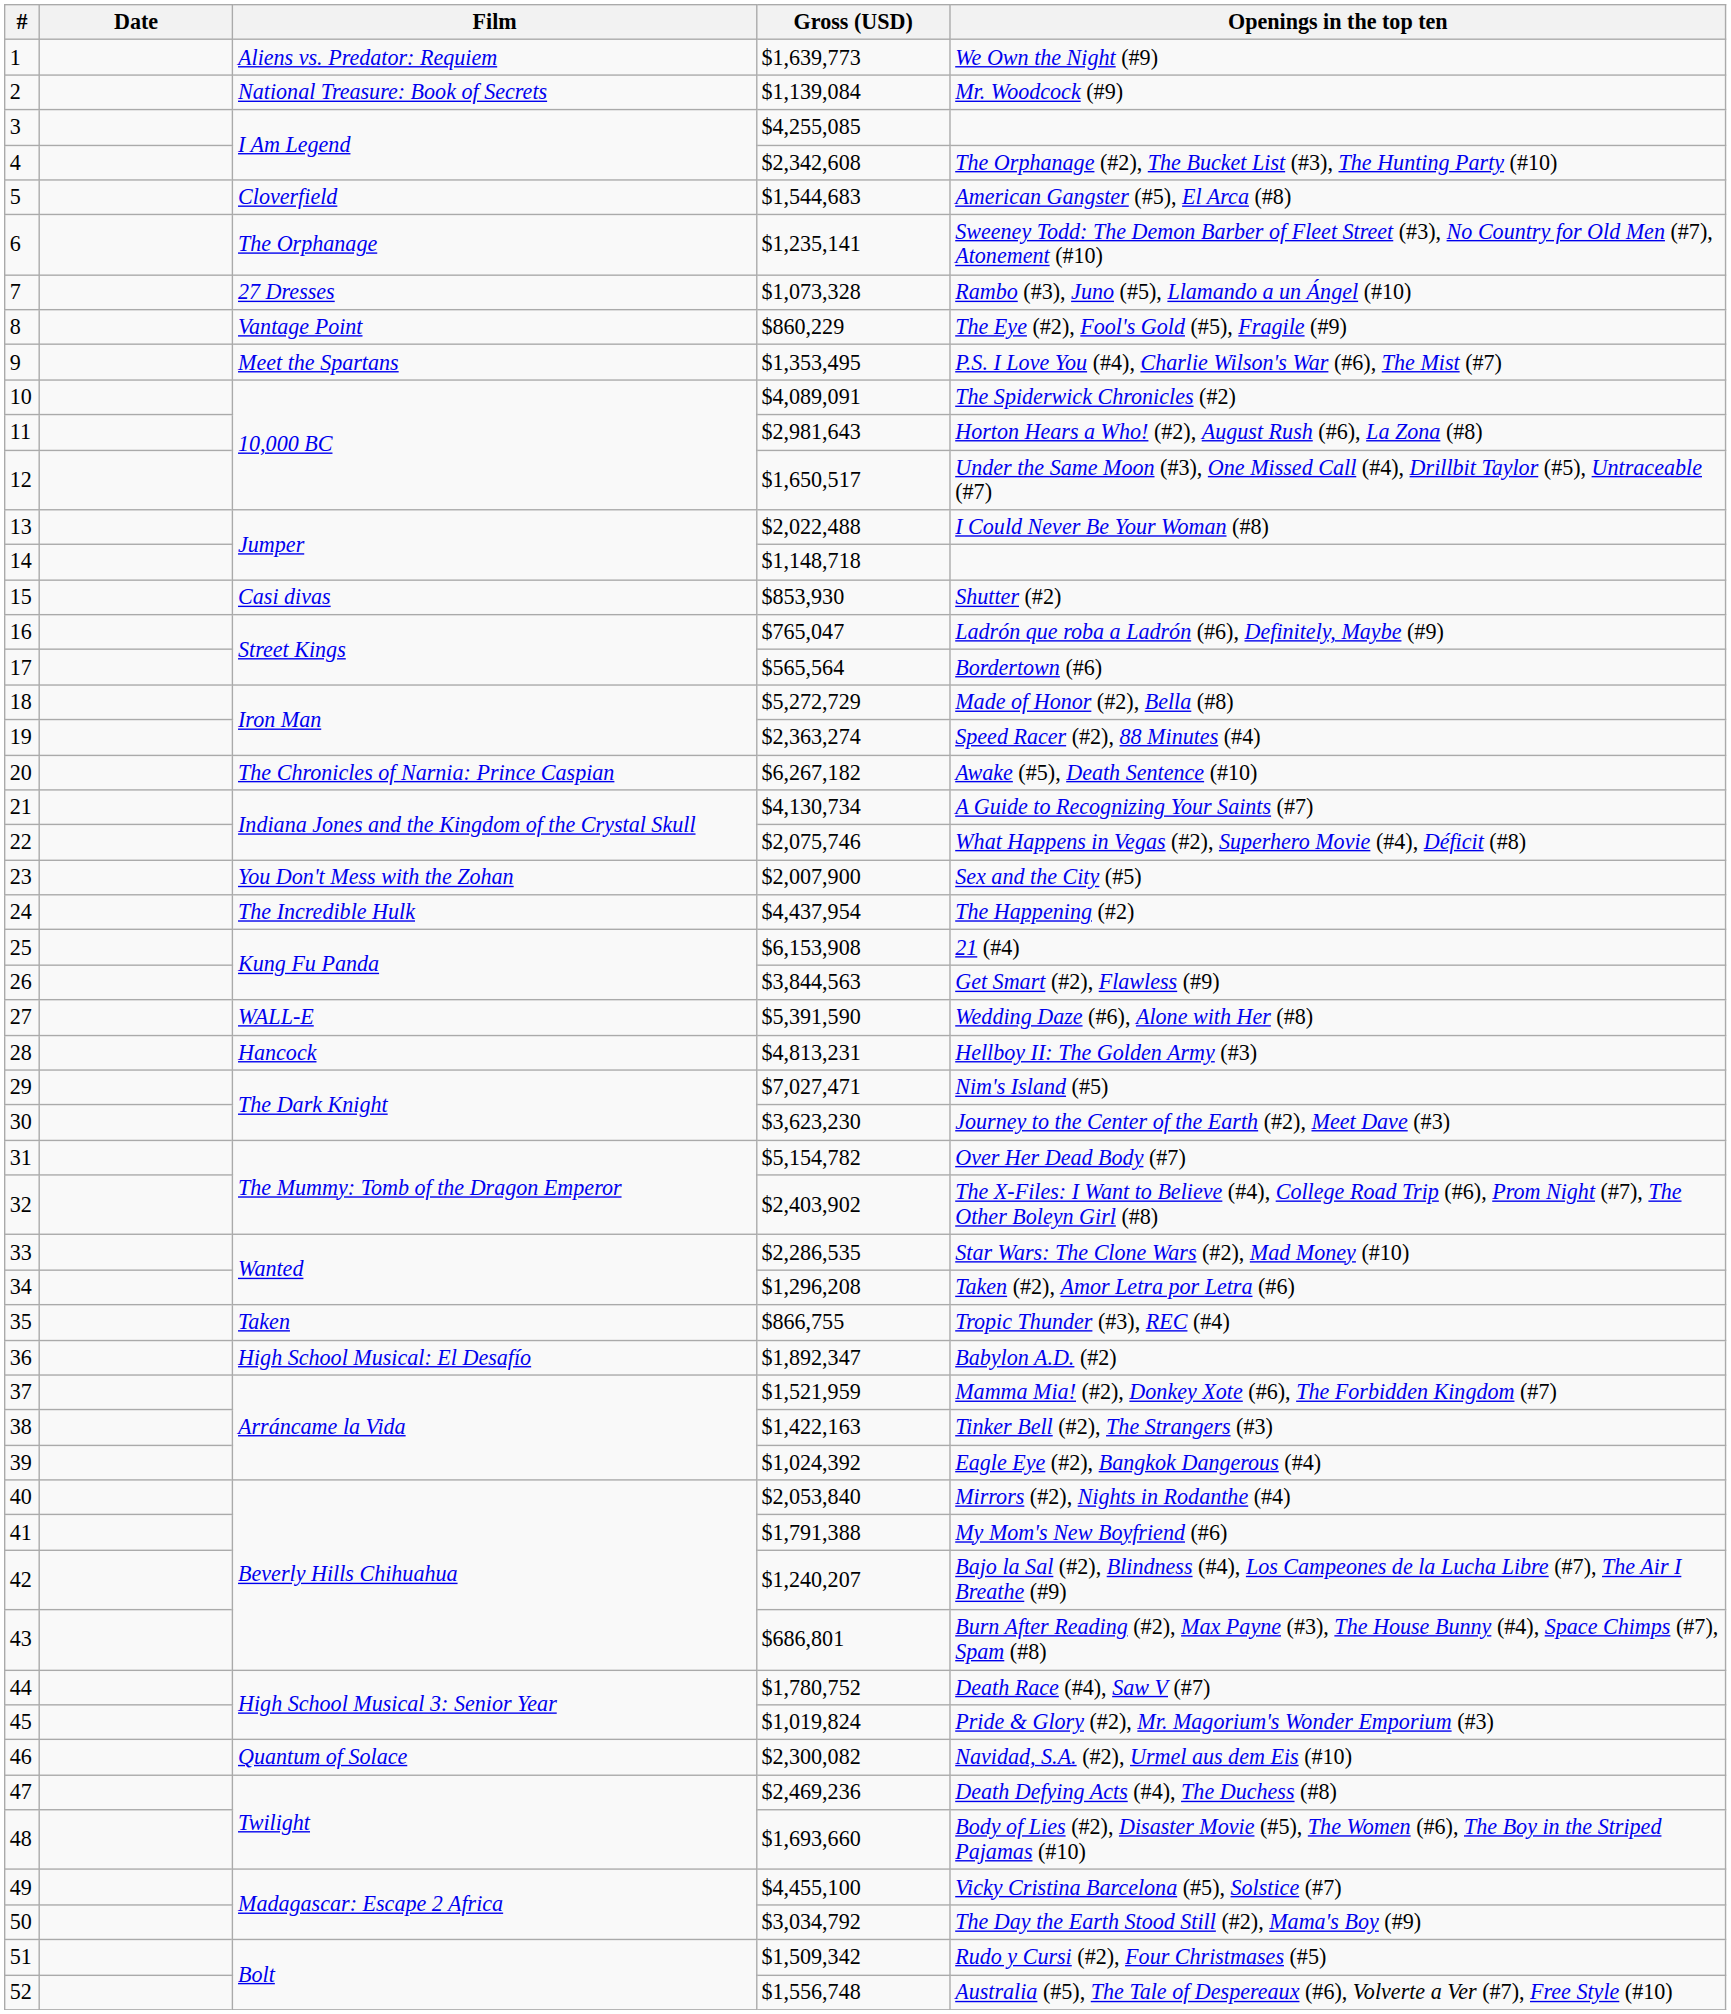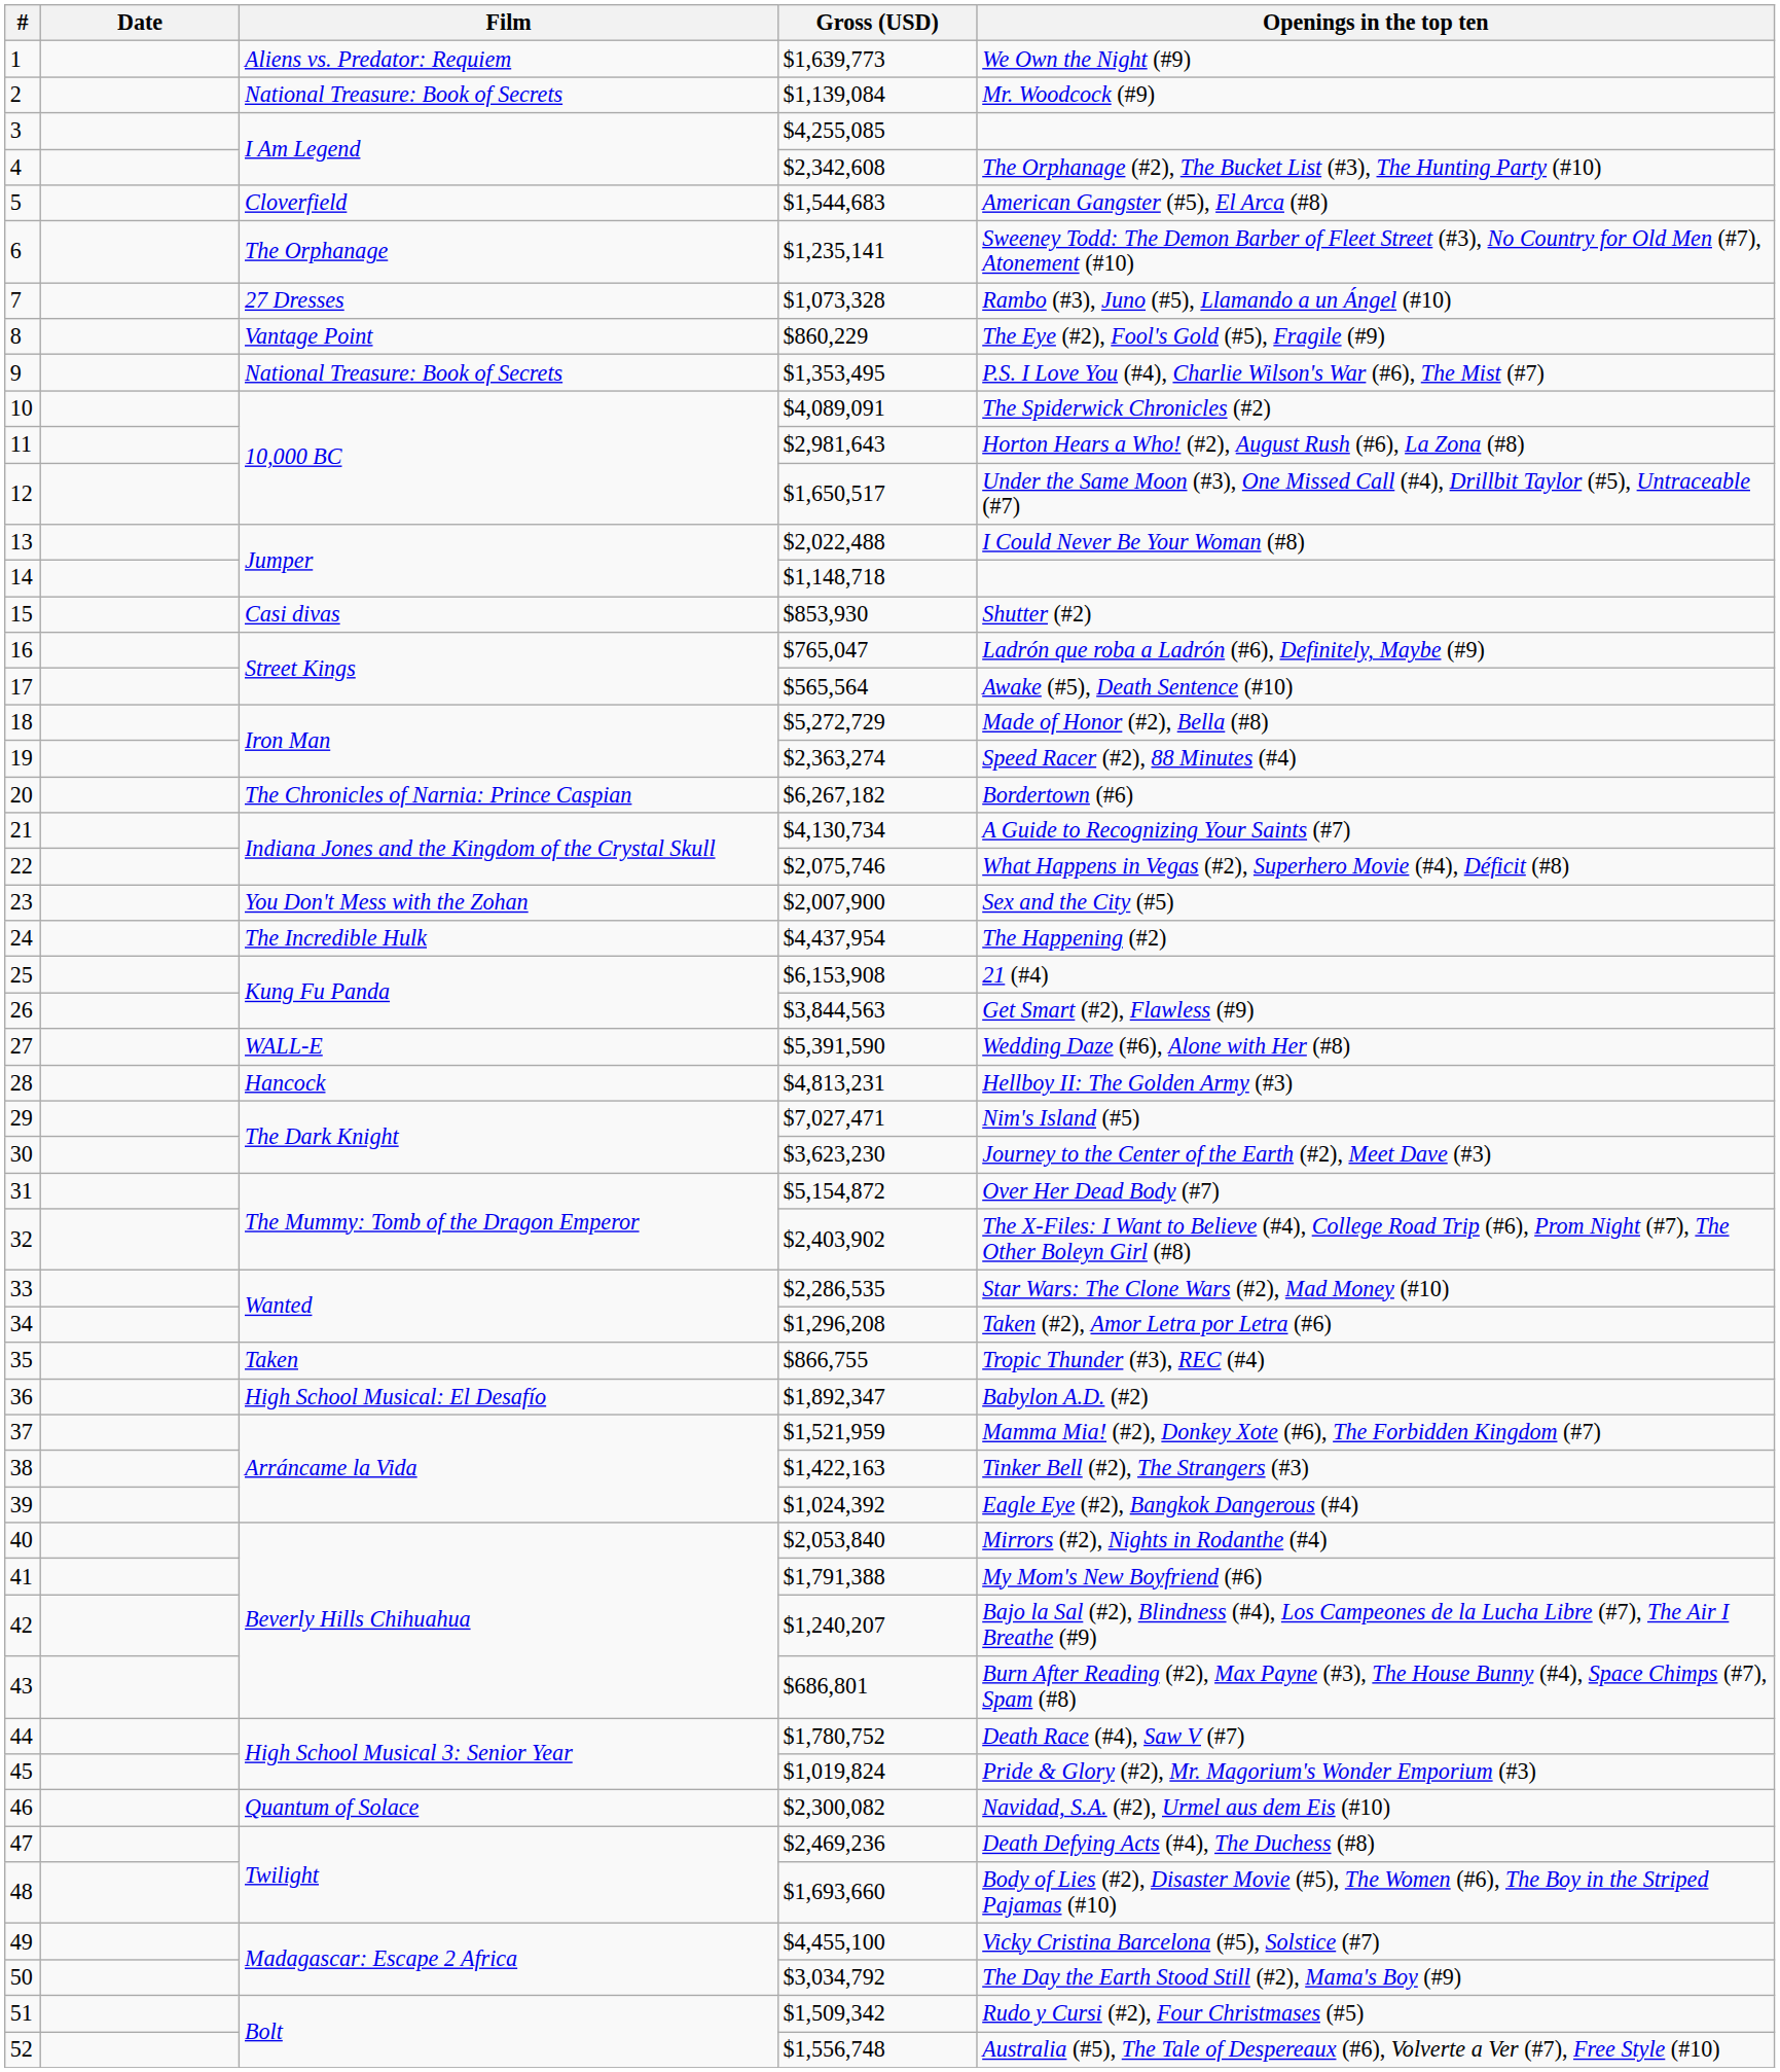9 | Film: Meet the Spartans -> National Treasure: Book of Secrets
17 | Openings in the top ten: Bordertown (#6) -> Awake (#5), Death Sentence (#10)
20 | Openings in the top ten: Awake (#5), Death Sentence (#10) -> Bordertown (#6)
31 | Gross (USD): $5,154,782 -> $5,154,872
